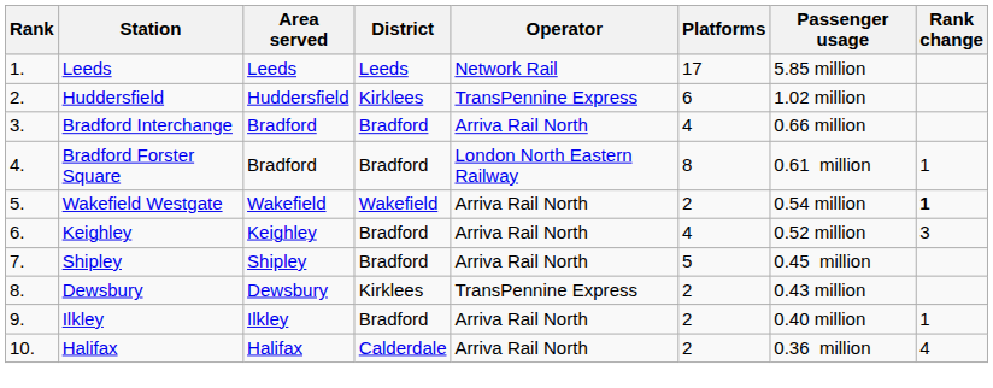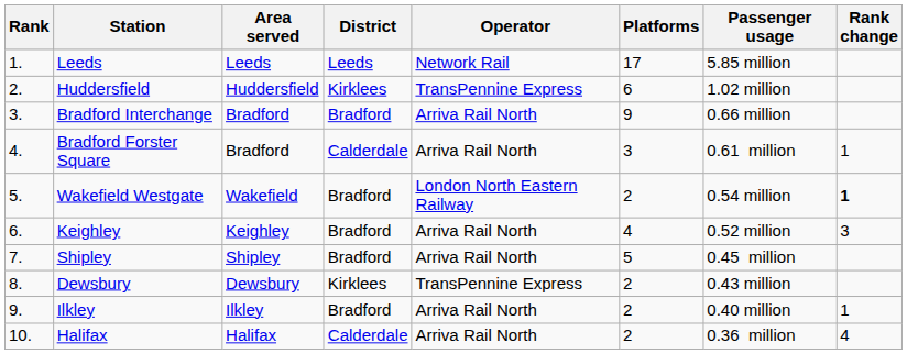Bradford Interchange | Platforms: 4 -> 9
Bradford Forster Square | District: Bradford -> Calderdale
Bradford Forster Square | Operator: London North Eastern Railway -> Arriva Rail North
Bradford Forster Square | Platforms: 8 -> 3
Wakefield Westgate | District: Wakefield -> Bradford
Wakefield Westgate | Operator: Arriva Rail North -> London North Eastern Railway
